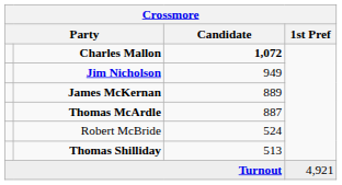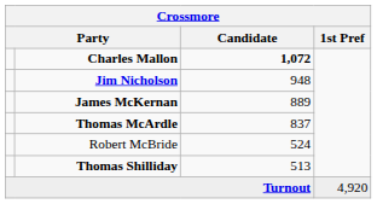Jim Nicholson | Candidate: 949 -> 948
Thomas McArdle | Candidate: 887 -> 837
Turnout | 1st Pref: 4,921 -> 4,920
